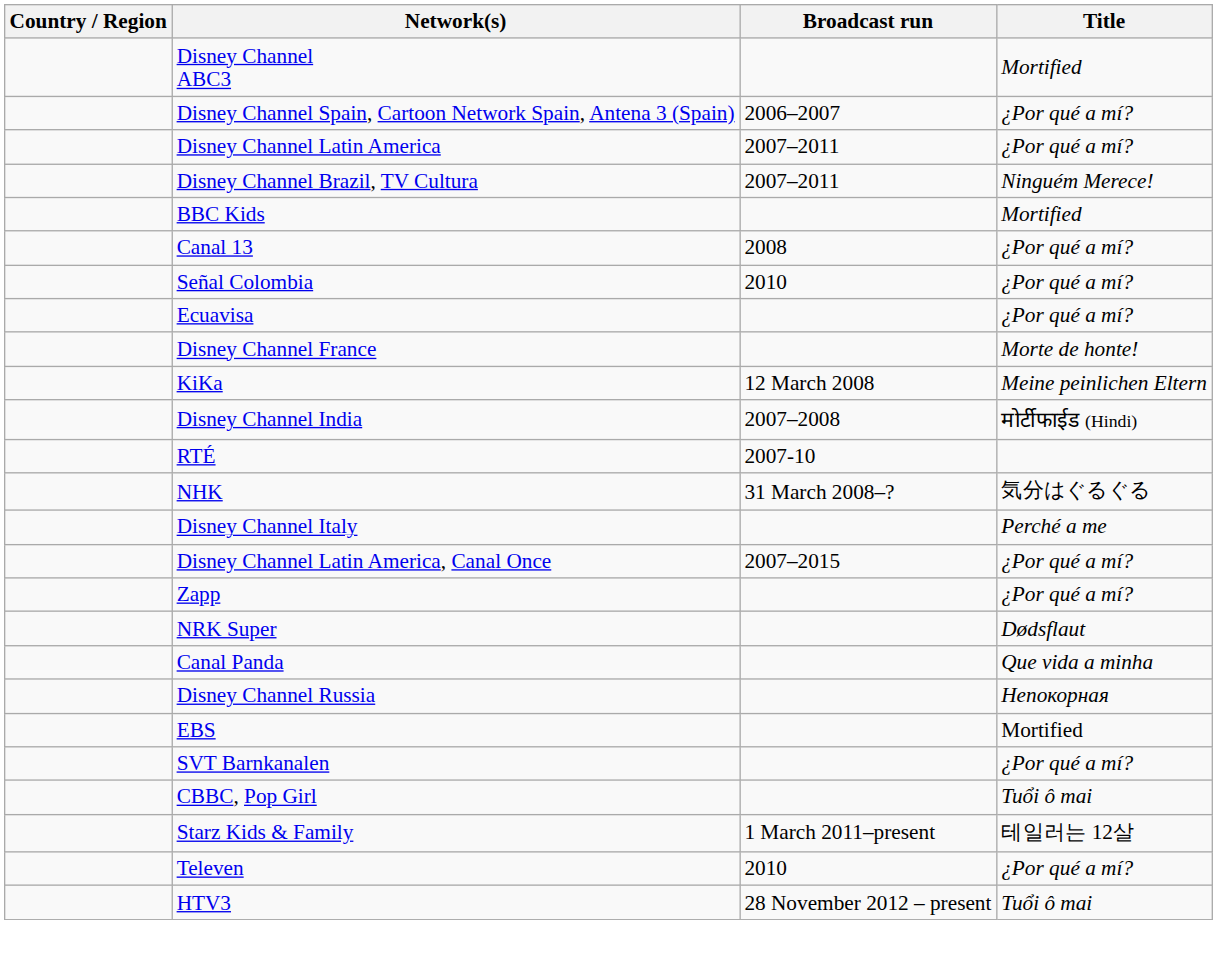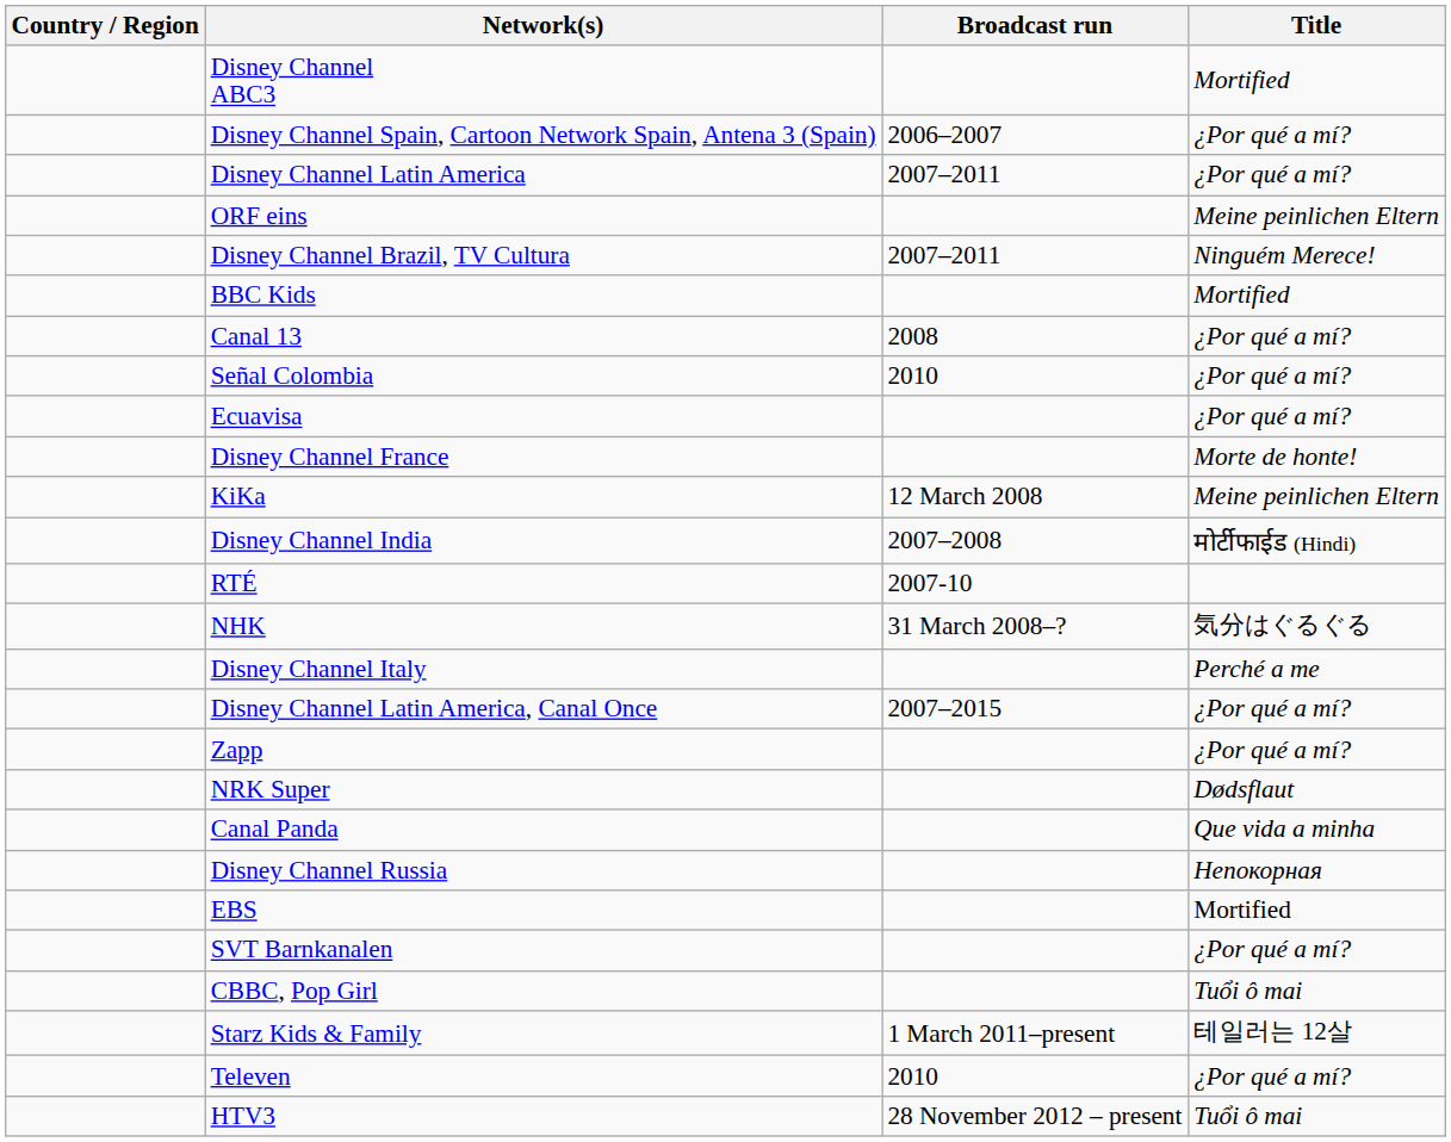+ row: ORF eins | Meine peinlichen Eltern
